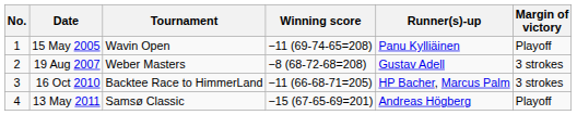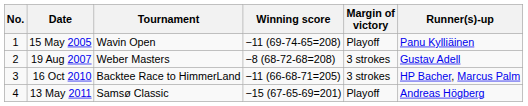columns swapped: Margin of victory <-> Runner(s)-up
